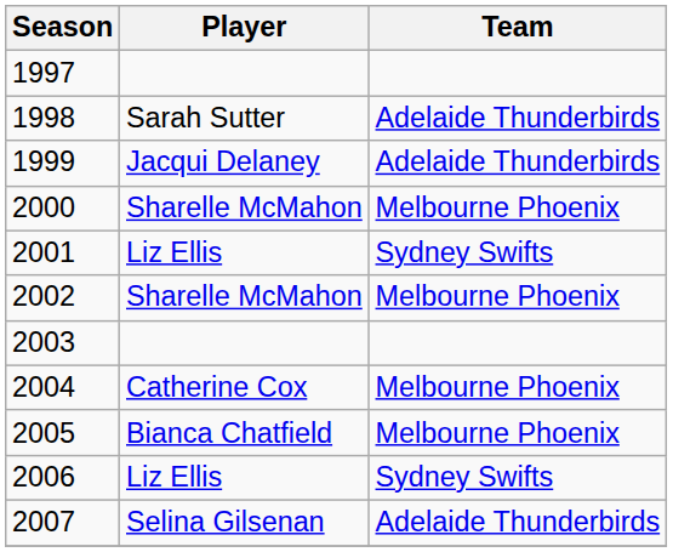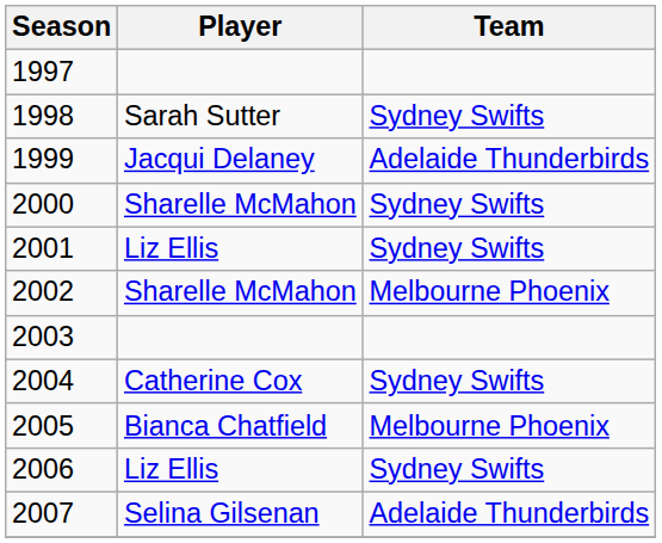1998 | Team: Adelaide Thunderbirds -> Sydney Swifts
2000 | Team: Melbourne Phoenix -> Sydney Swifts
2004 | Team: Melbourne Phoenix -> Sydney Swifts
